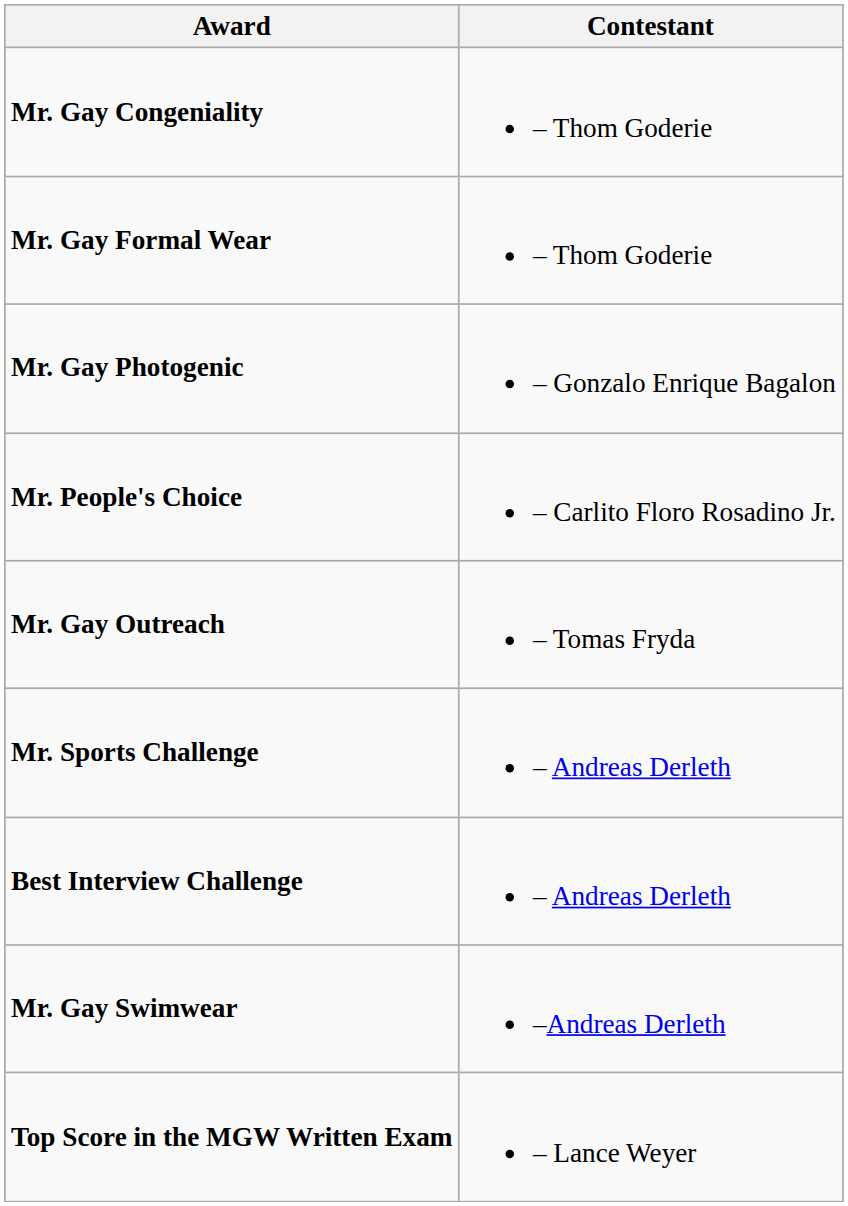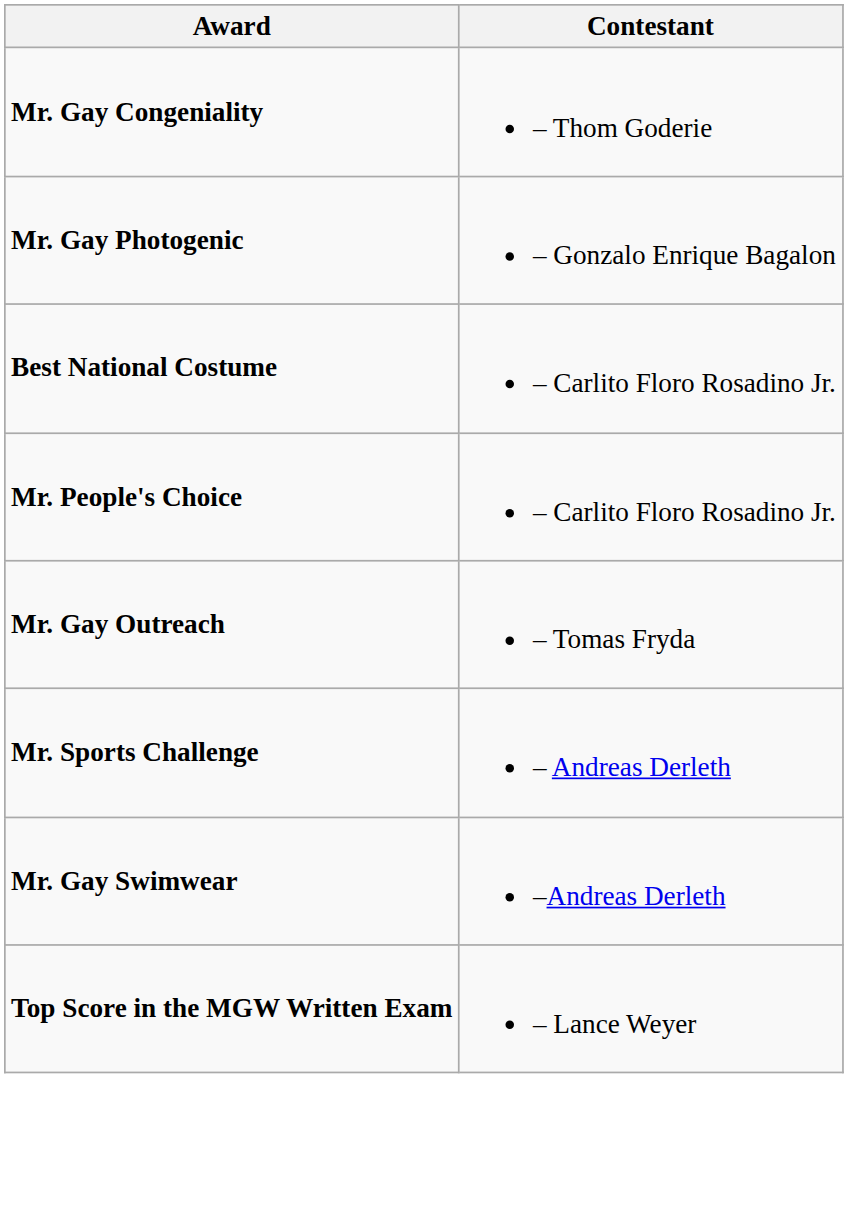- row: Mr. Gay Formal Wear | – Thom Goderie
+ row: Best National Costume | – Carlito Floro Rosadino Jr.
- row: Best Interview Challenge | – Andreas Derleth
